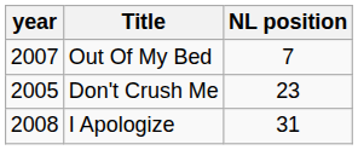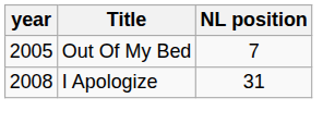Out Of My Bed | year: 2007 -> 2005
- row: 2005 | Don't Crush Me | 23
